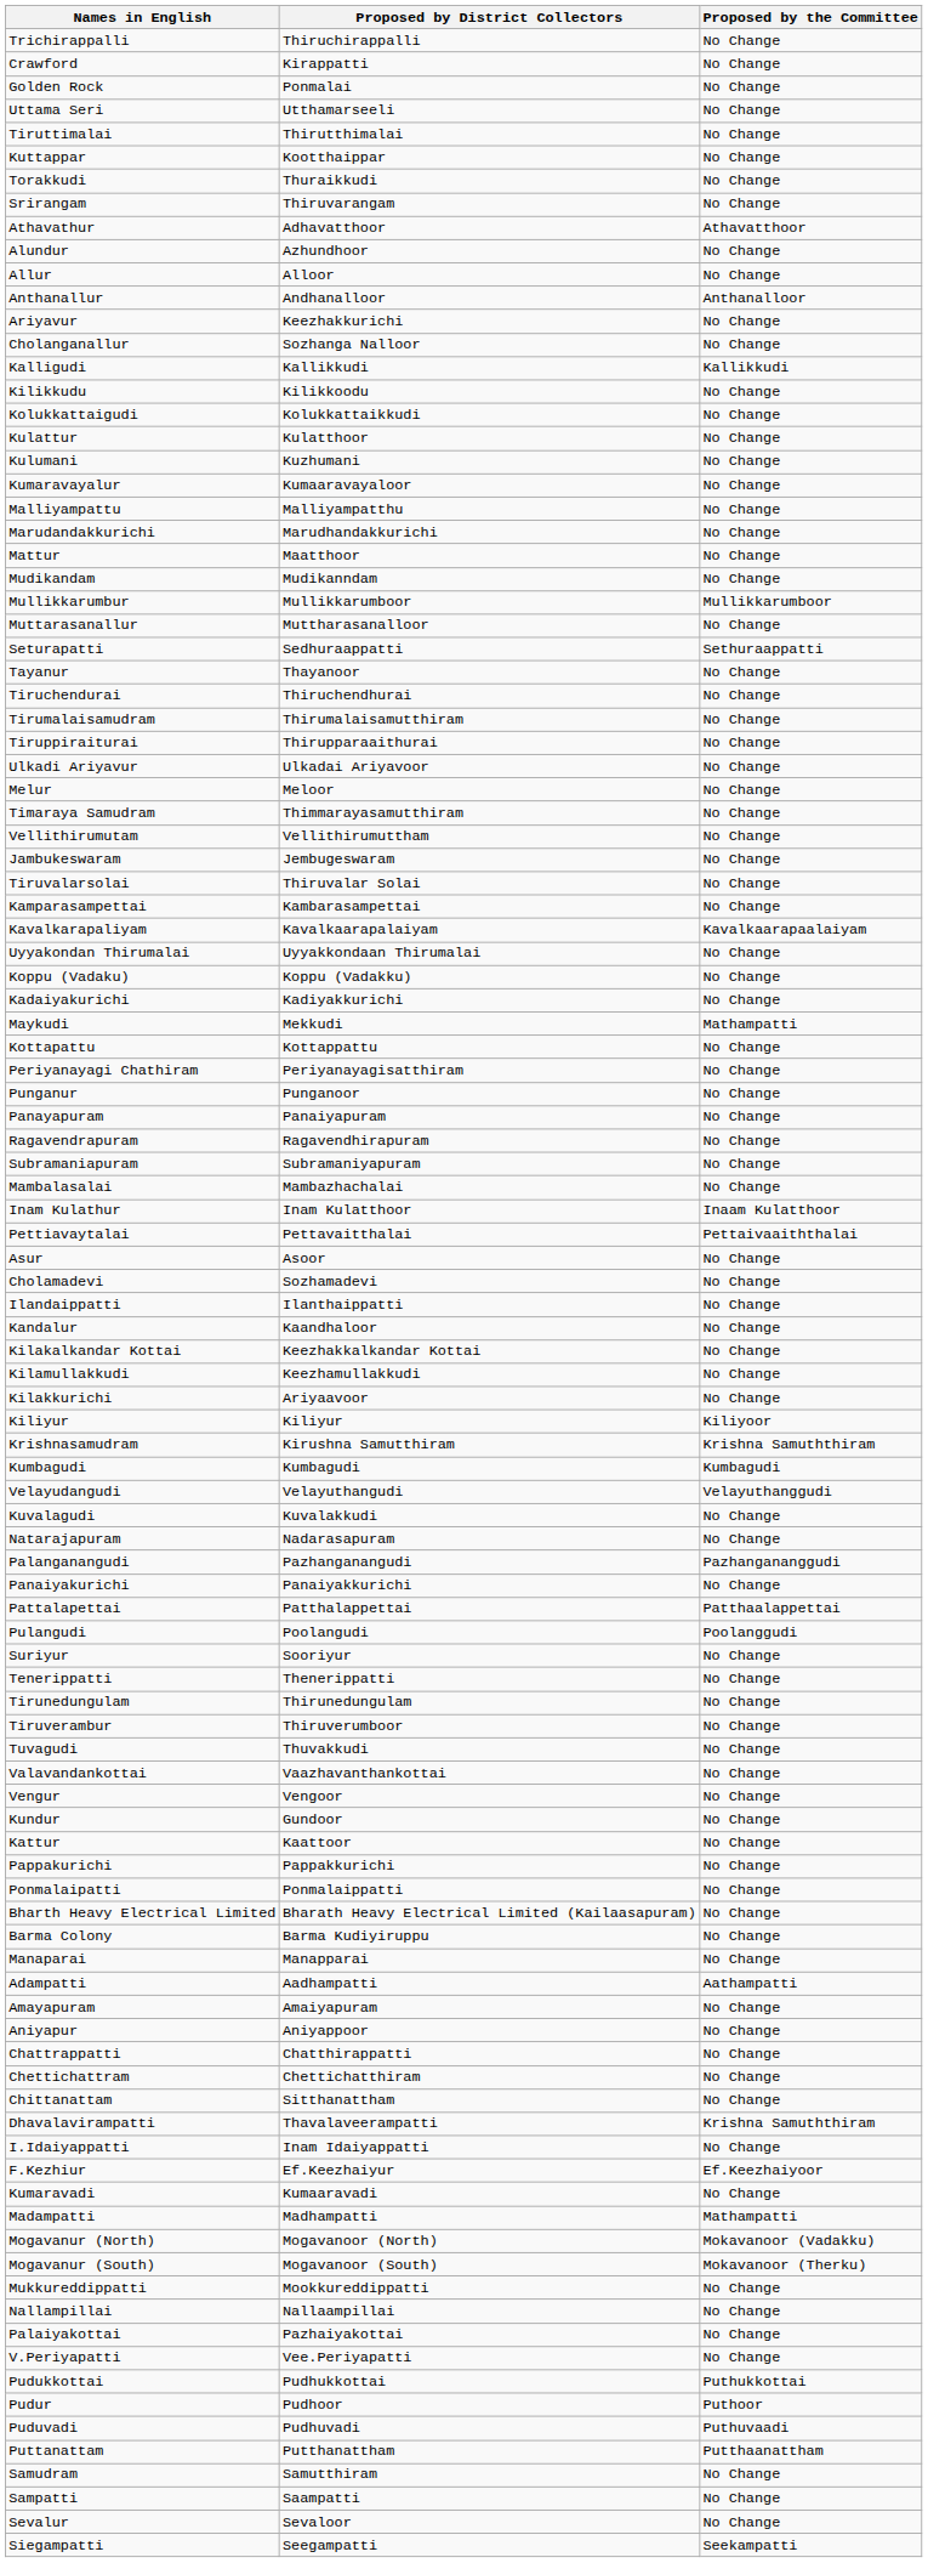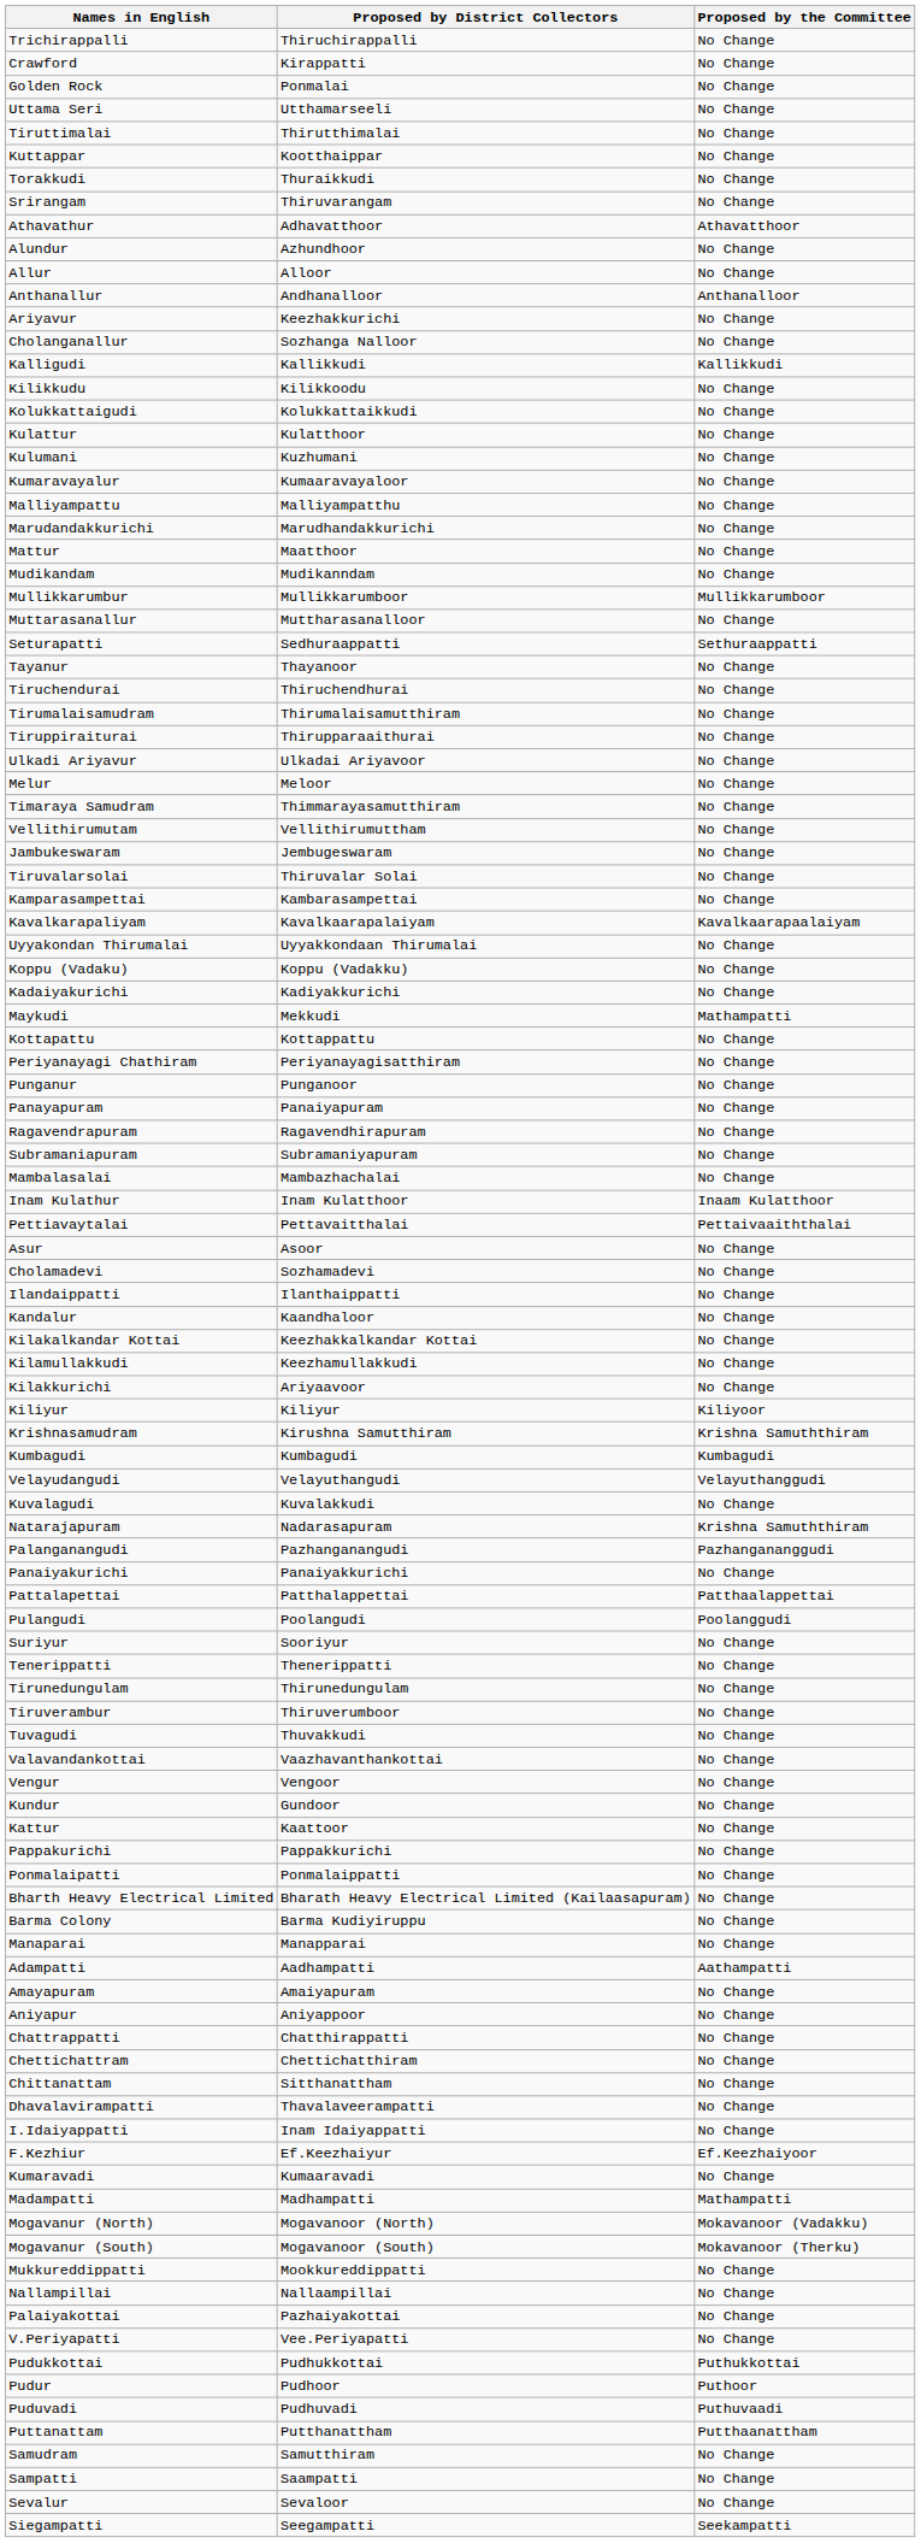Natarajapuram | Proposed by the Committee: No Change -> Krishna Samuththiram
Dhavalavirampatti | Proposed by the Committee: Krishna Samuththiram -> No Change
